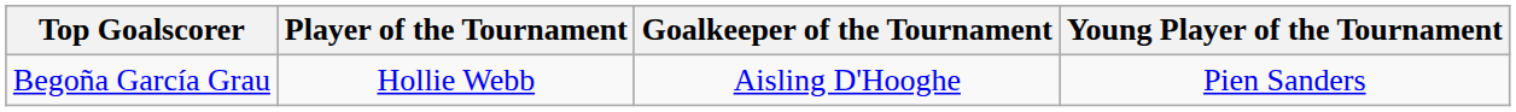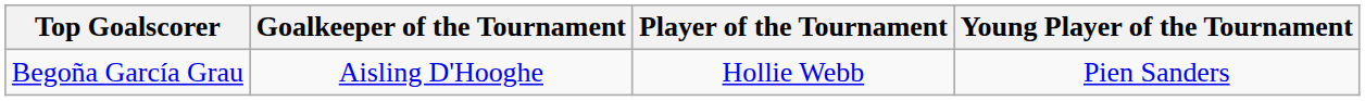columns swapped: Player of the Tournament <-> Goalkeeper of the Tournament
